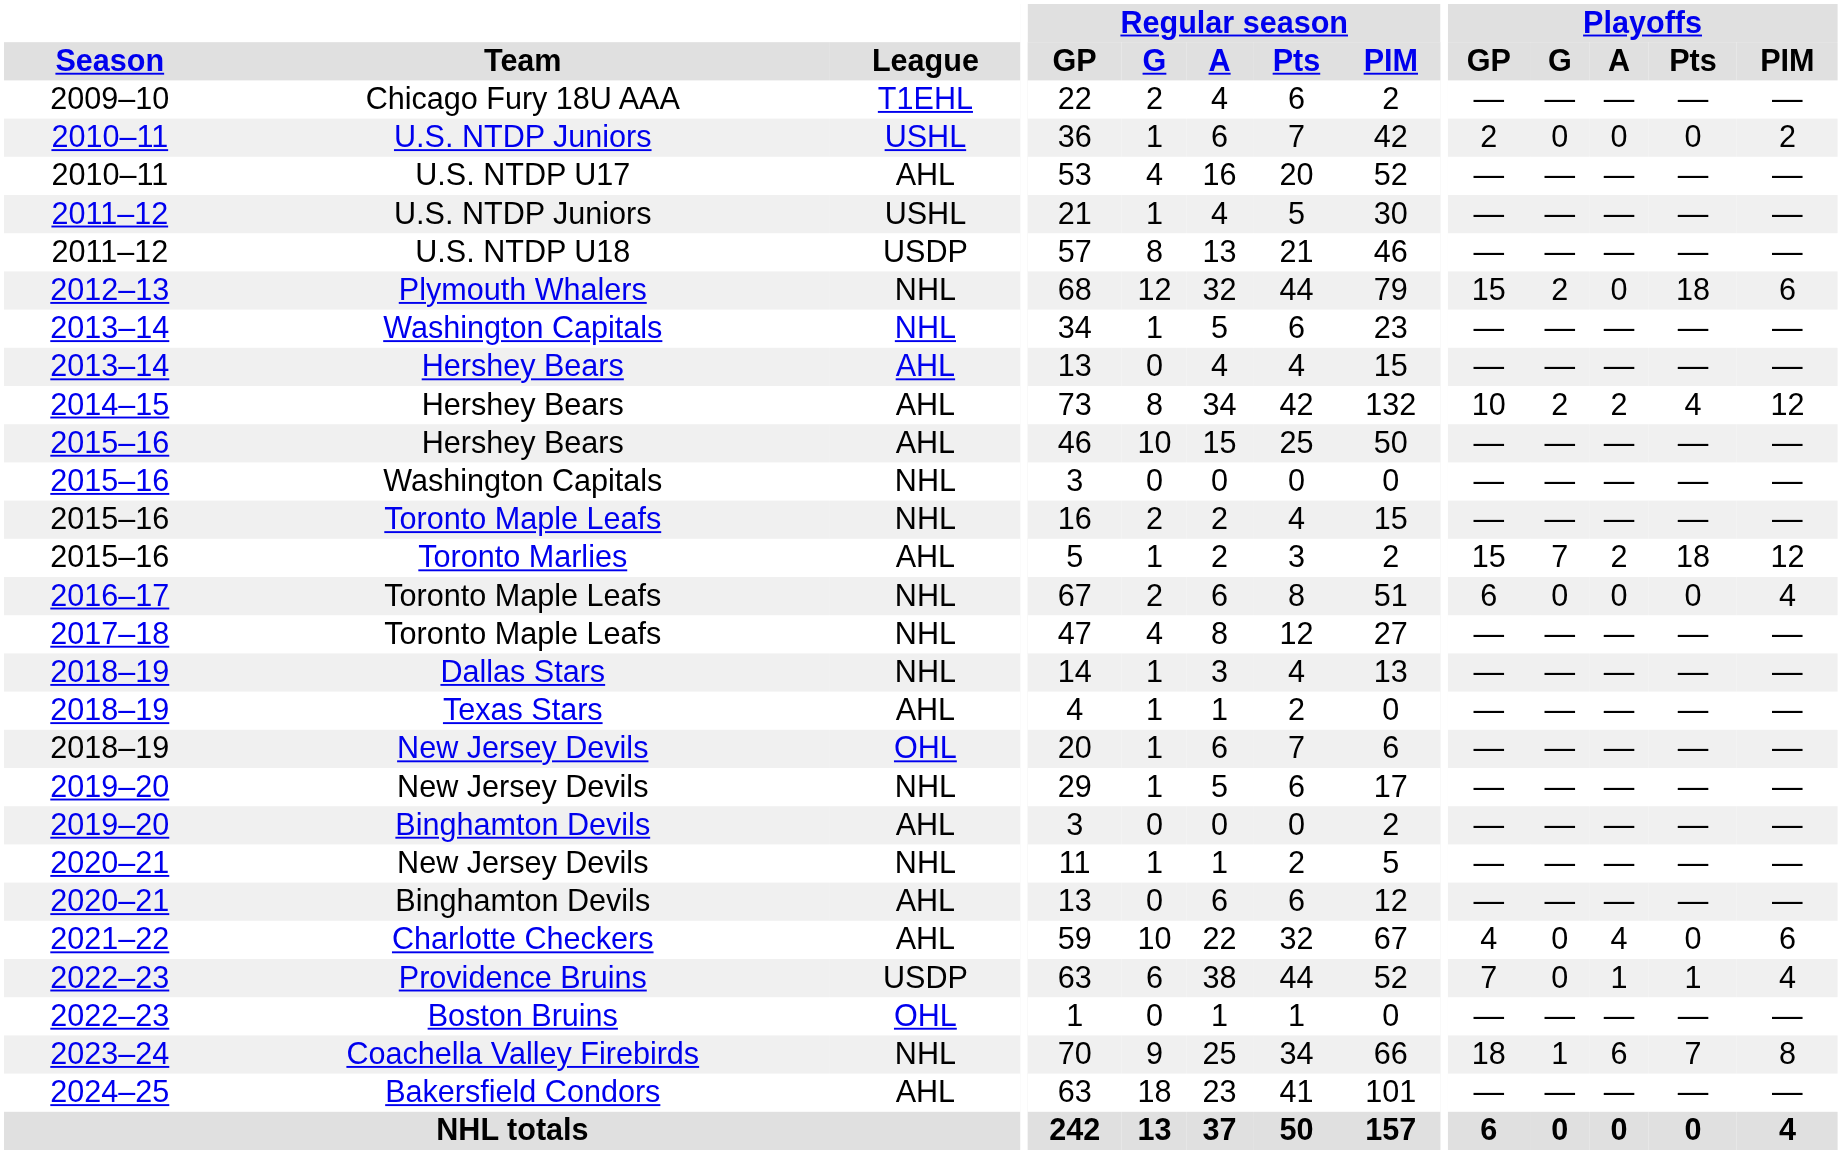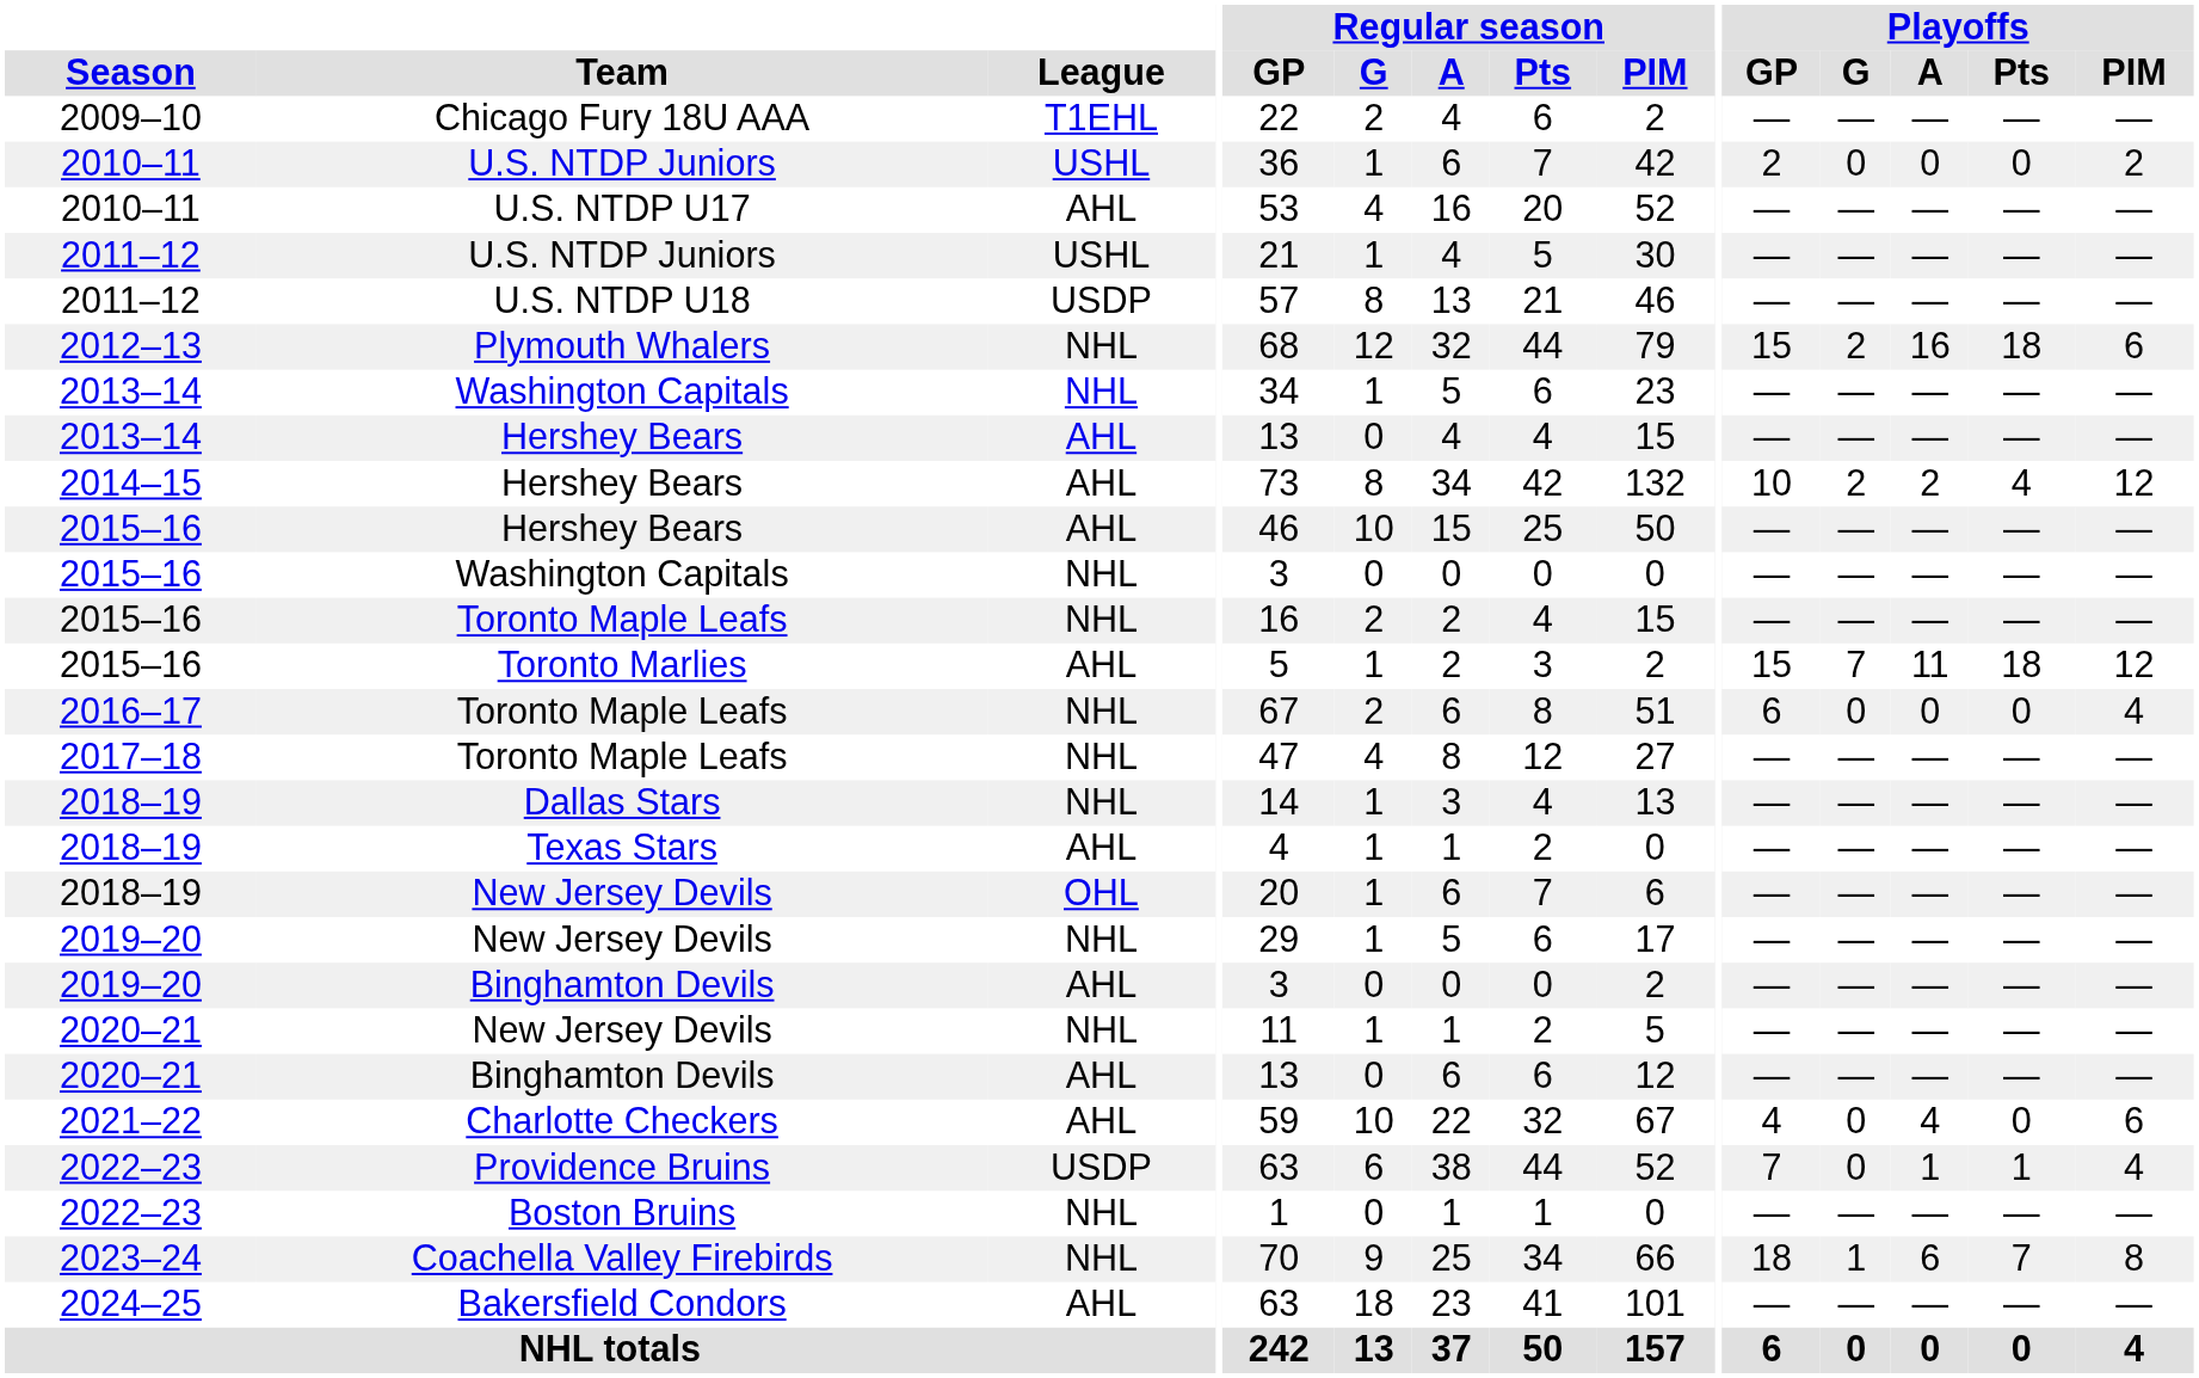Plymouth Whalers | Playoffs / A: 0 -> 16
Toronto Marlies | Playoffs / A: 2 -> 11
Boston Bruins | League: OHL -> NHL
